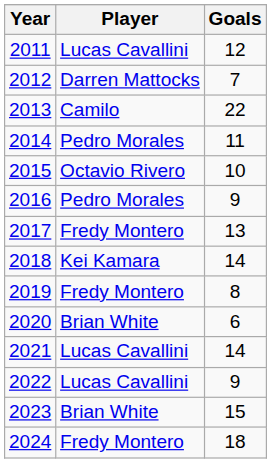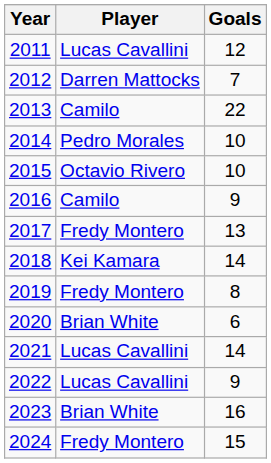2014 | Goals: 11 -> 10
2016 | Player: Pedro Morales -> Camilo
2023 | Goals: 15 -> 16
2024 | Goals: 18 -> 15
